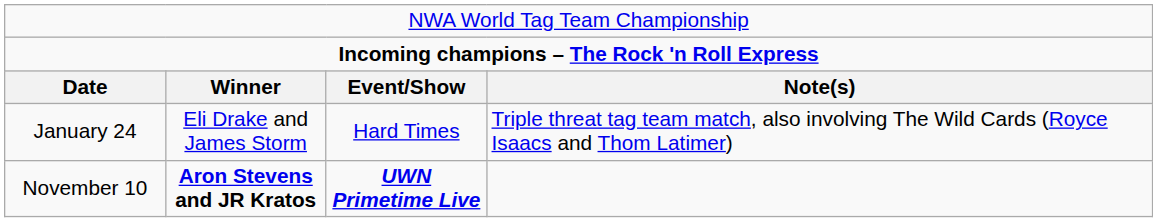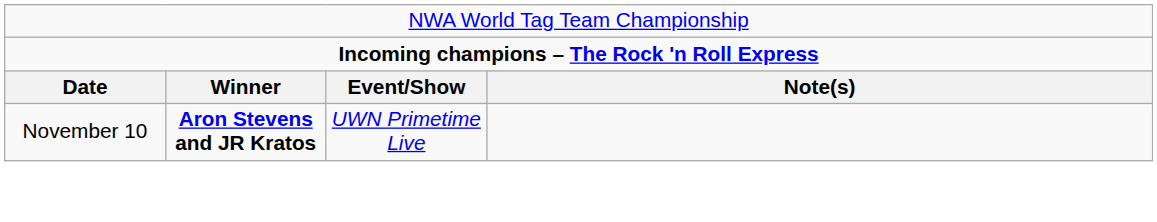- row: January 24 | Eli Drake and James Storm | Hard Times | Triple threat tag team match, also involving The Wild Cards (Royce Isaacs and Thom Latimer)
November 10 | column 3: bold -> normal
